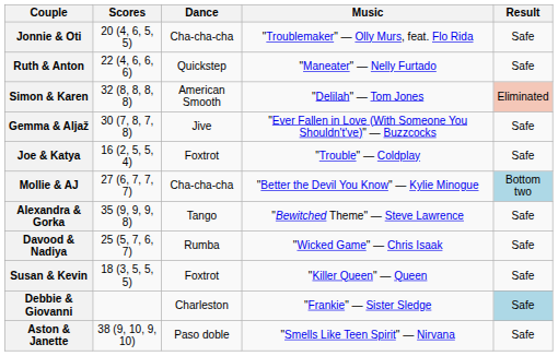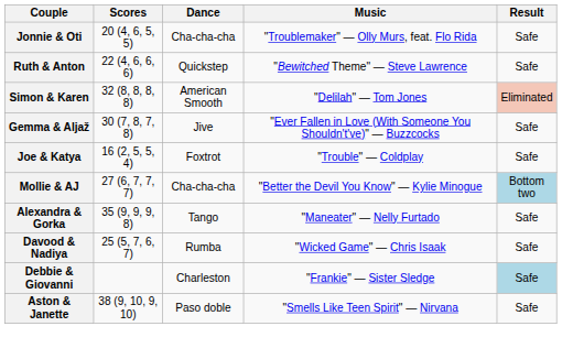Ruth & Anton | Music: "Maneater" — Nelly Furtado -> "Bewitched Theme" — Steve Lawrence
Alexandra & Gorka | Music: "Bewitched Theme" — Steve Lawrence -> "Maneater" — Nelly Furtado
- row: Susan & Kevin | 18 (3, 5, 5, 5) | Foxtrot | "Killer Queen" — Queen | Safe
